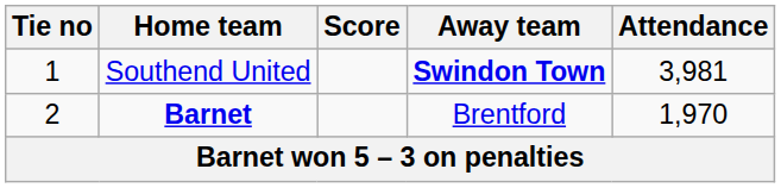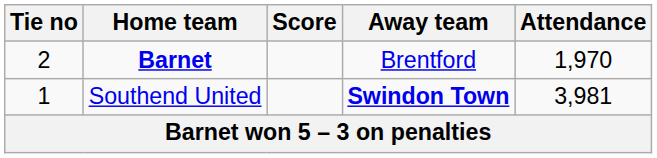rows swapped: Southend United <-> Barnet
